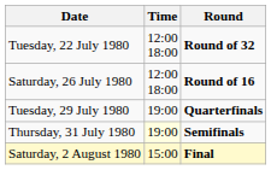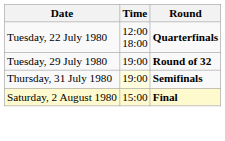Tuesday, 22 July 1980 | Round: Round of 32 -> Quarterfinals
- row: Saturday, 26 July 1980 | 12:00 18:00 | Round of 16
Tuesday, 29 July 1980 | Round: Quarterfinals -> Round of 32
